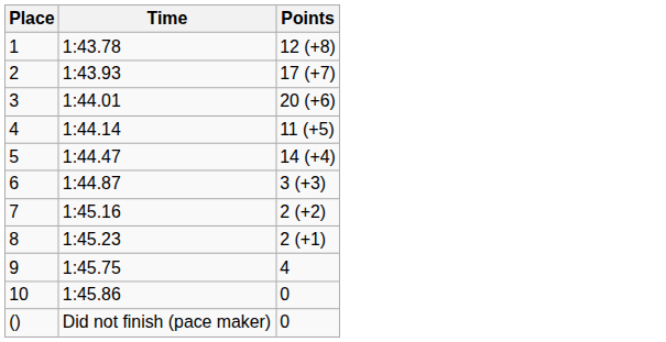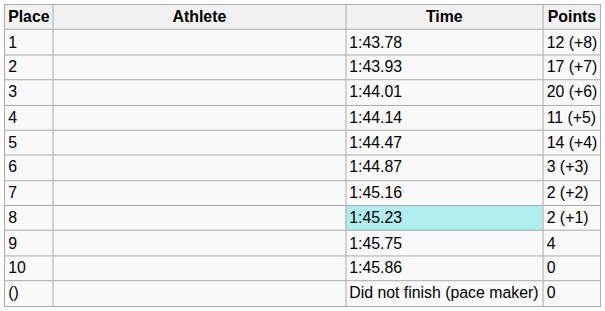+ column: Athlete
8 | Time: no background -> paleturquoise background
